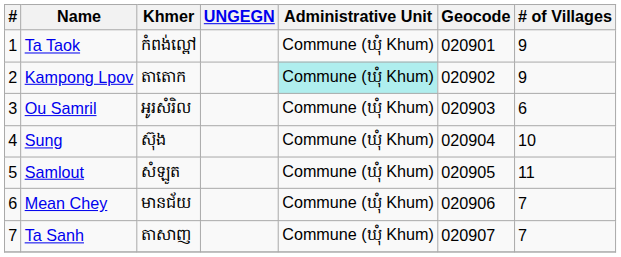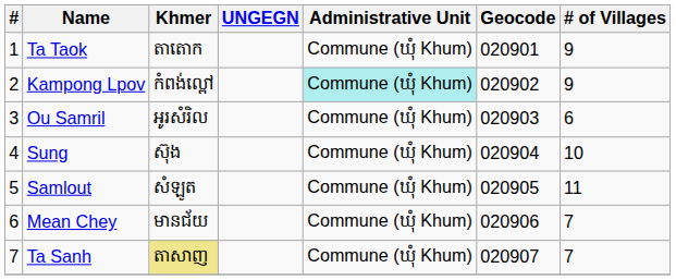Ta Taok | Khmer: កំពង់ល្ពៅ -> តាតោក
Kampong Lpov | Khmer: តាតោក -> កំពង់ល្ពៅ
Ta Sanh | Khmer: no background -> khaki background
